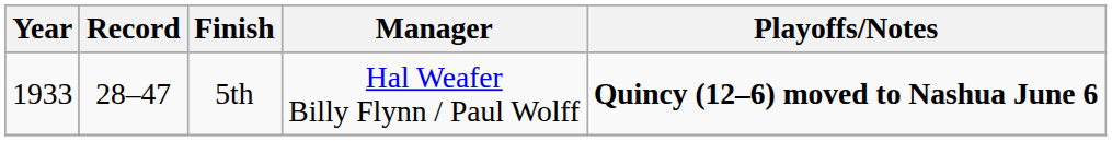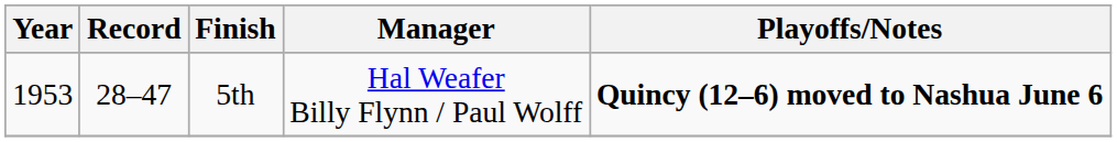5th | Year: 1933 -> 1953
